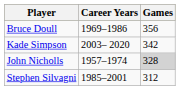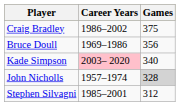+ row: Craig Bradley | 1986–2002 | 375
Kade Simpson | Career Years: no background -> pink background
Kade Simpson | Games: 342 -> 340
